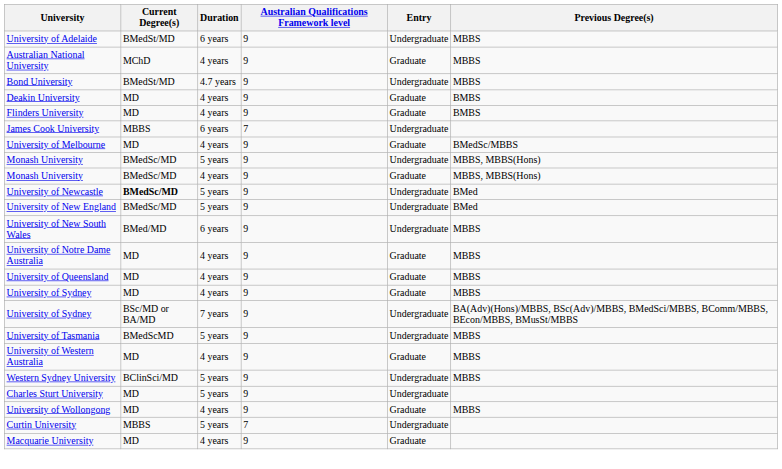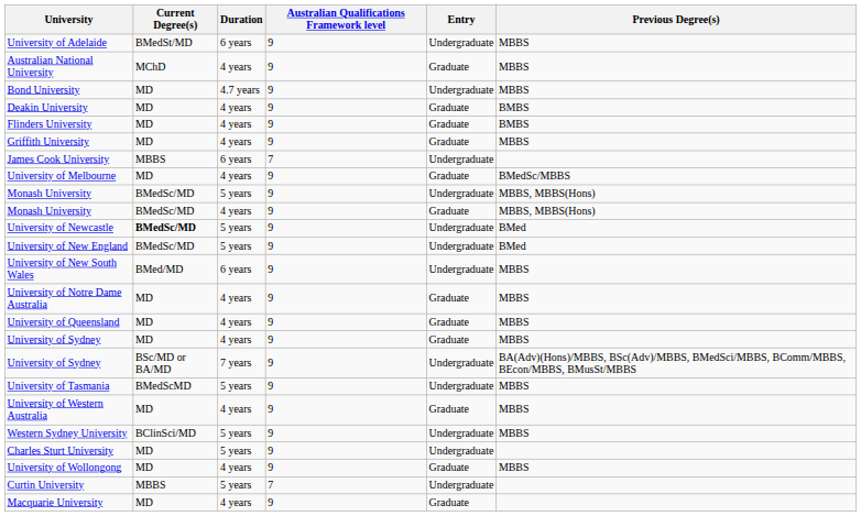Bond University | Current Degree(s): BMedSt/MD -> MD
+ row: Griffith University | MD | 4 years | 9 | Graduate | MBBS
